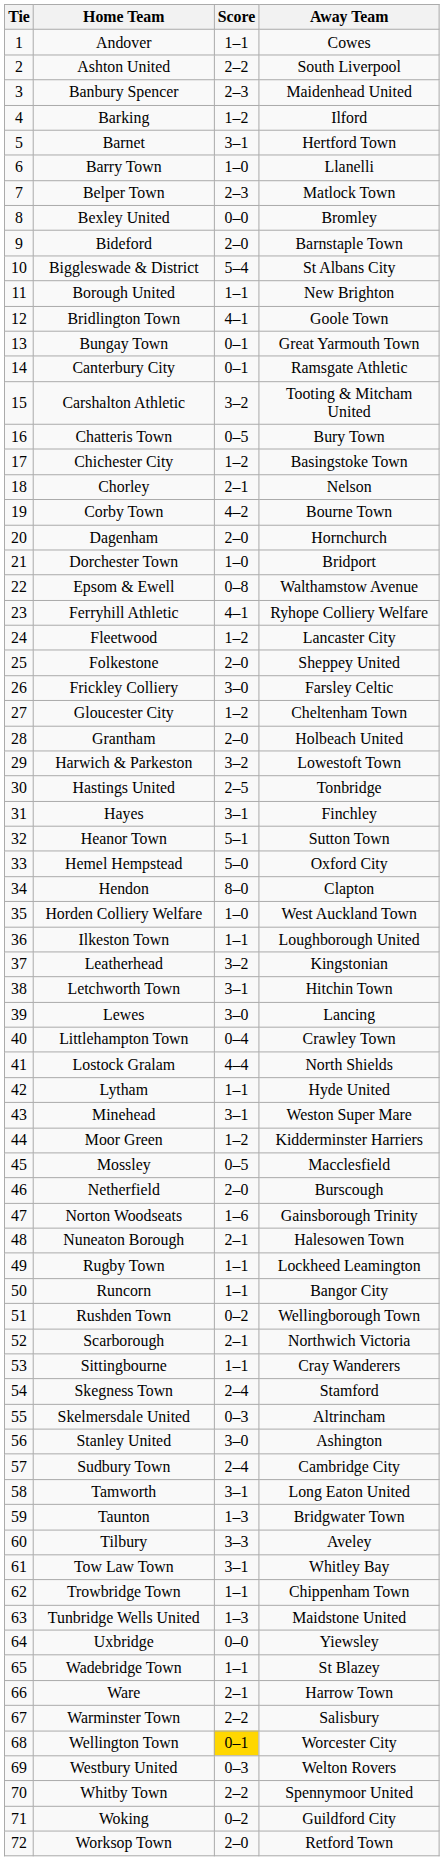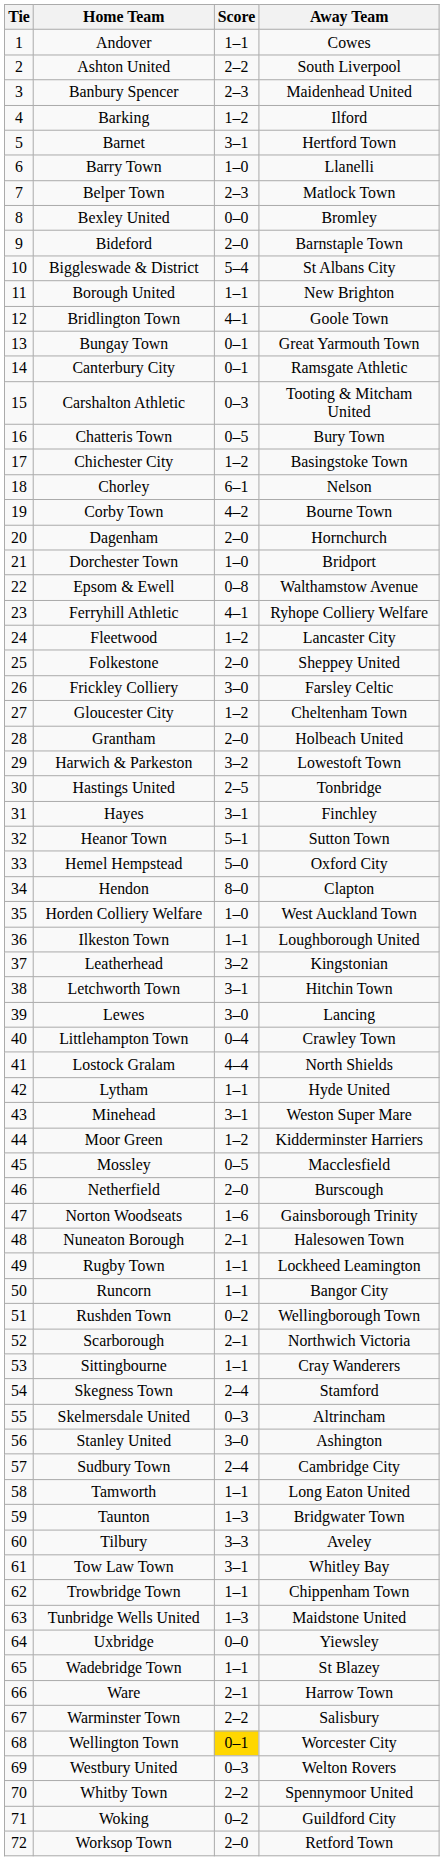Carshalton Athletic | Score: 3–2 -> 0–3
Chorley | Score: 2–1 -> 6–1
Tamworth | Score: 3–1 -> 1–1
